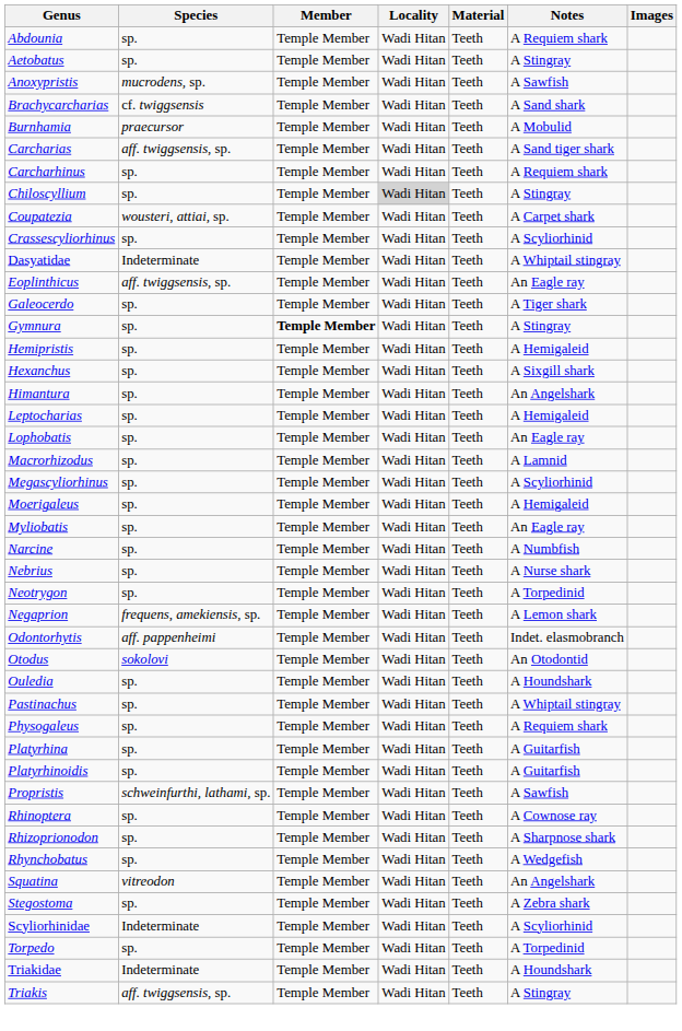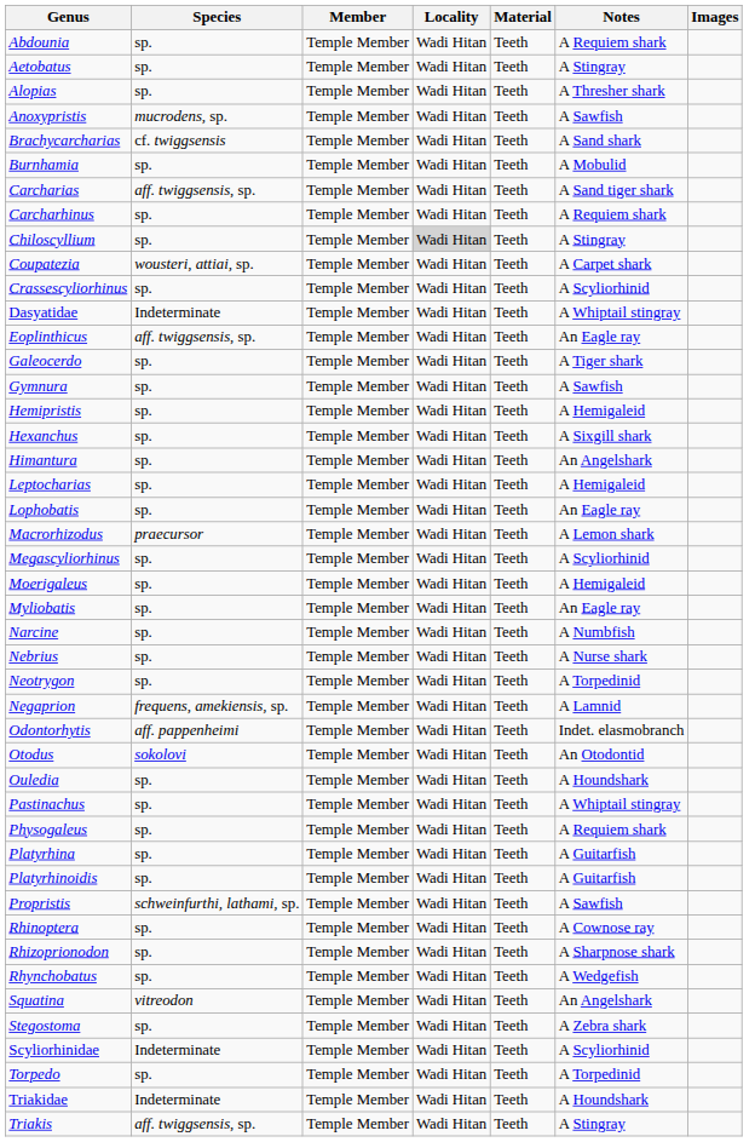+ row: Alopias | sp. | Temple Member | Wadi Hitan | Teeth | A Thresher shark
Burnhamia | Species: praecursor -> sp.
Gymnura | Member: bold -> normal
Gymnura | Notes: A Stingray -> A Sawfish
Macrorhizodus | Species: sp. -> praecursor
Macrorhizodus | Notes: A Lamnid -> A Lemon shark
Negaprion | Notes: A Lemon shark -> A Lamnid
